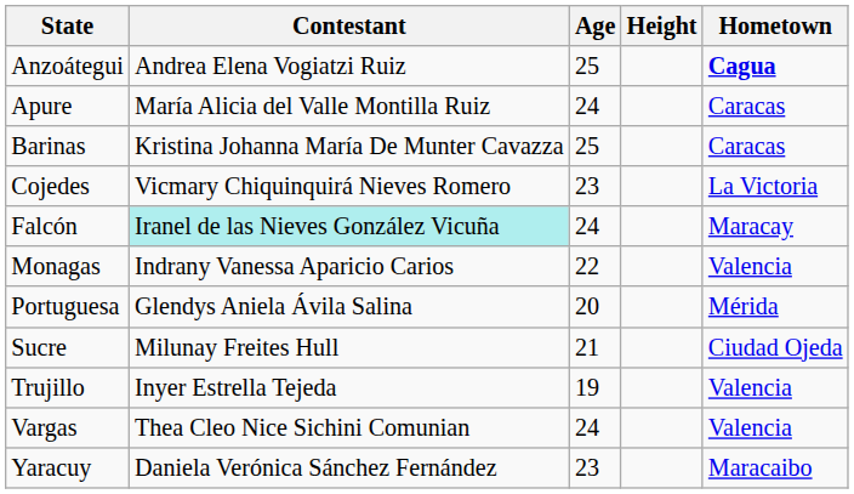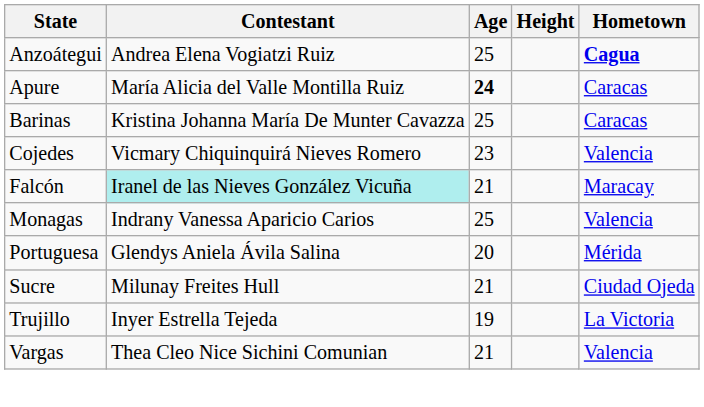Apure | Age: normal -> bold
Cojedes | Hometown: La Victoria -> Valencia
Falcón | Age: 24 -> 21
Monagas | Age: 22 -> 25
Trujillo | Hometown: Valencia -> La Victoria
Vargas | Age: 24 -> 21
- row: Yaracuy | Daniela Verónica Sánchez Fernández | 23 | Maracaibo
